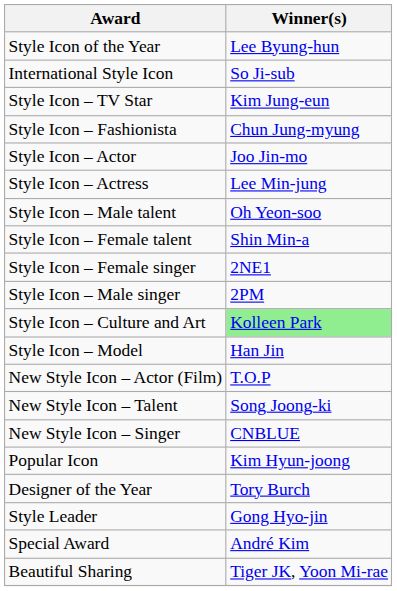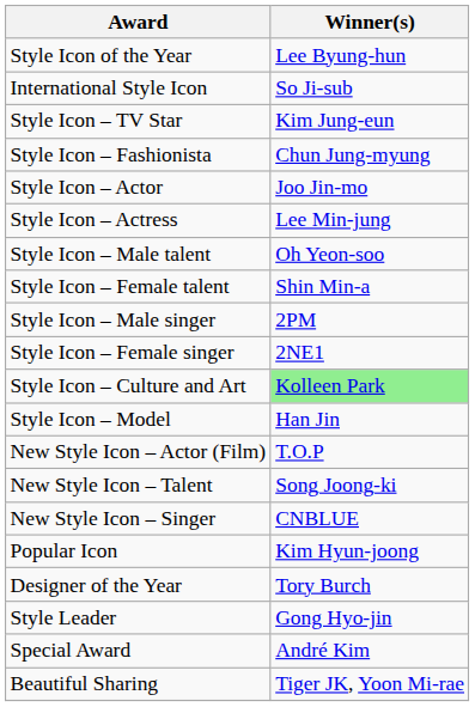rows swapped: Style Icon – Male singer <-> Style Icon – Female singer
